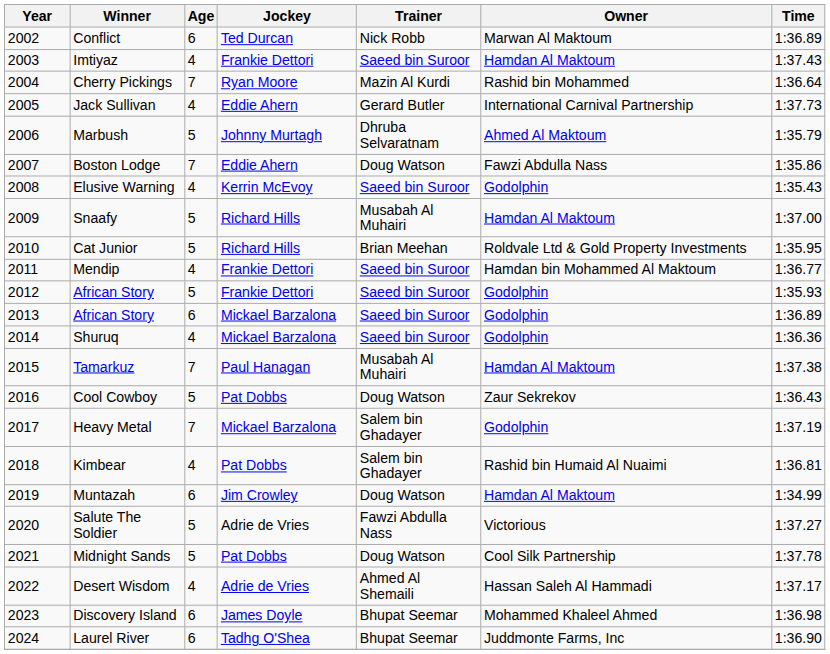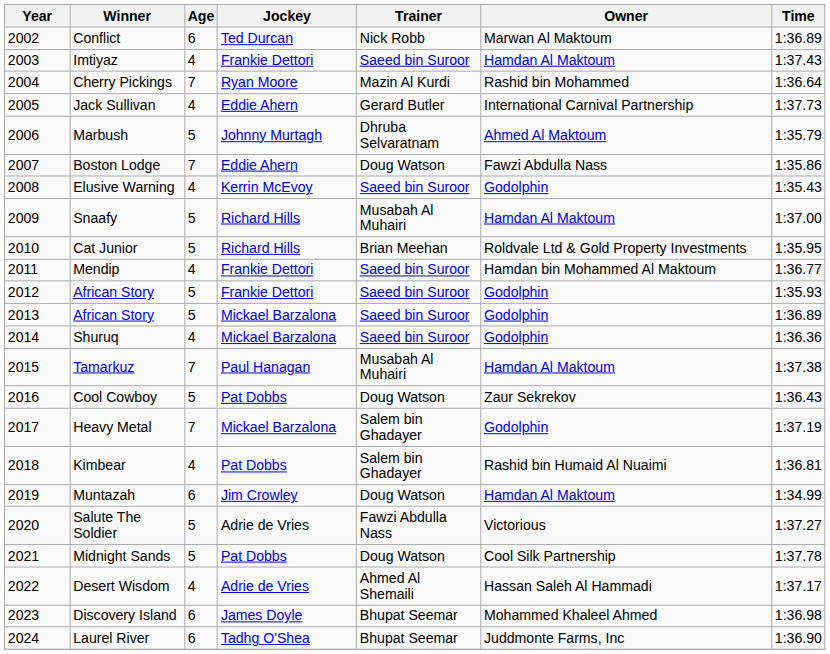2013 / African Story | Age: 6 -> 5
